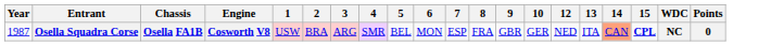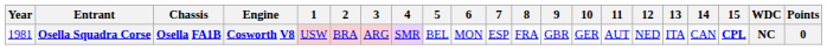+ column: 11 | AUT
Osella Squadra Corse | Year: 1987 -> 1981
Osella Squadra Corse | 14: lightsalmon background -> no background
